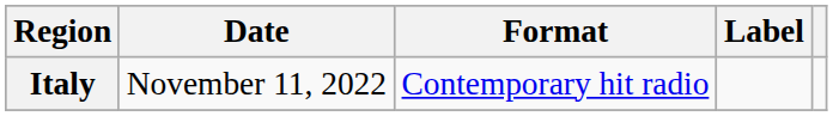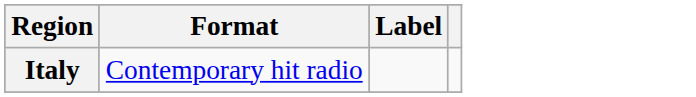- column: Date | November 11, 2022
